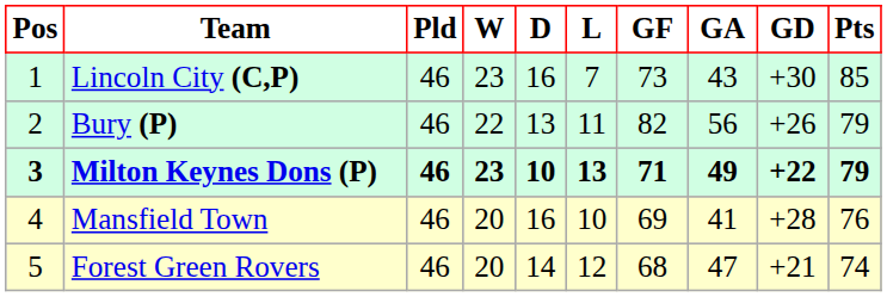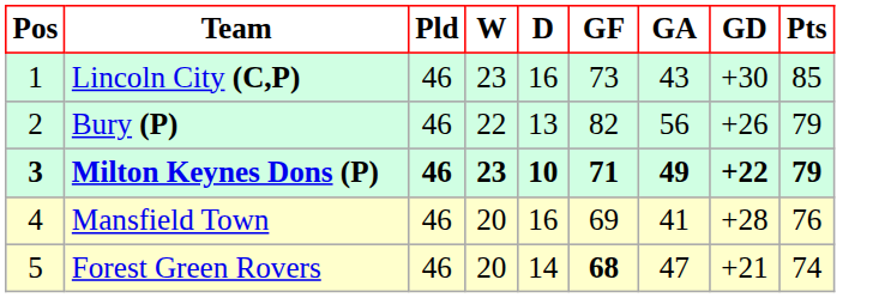- column: L | 7 | 11 | 13 | 10 | 12
Forest Green Rovers | GF: normal -> bold
